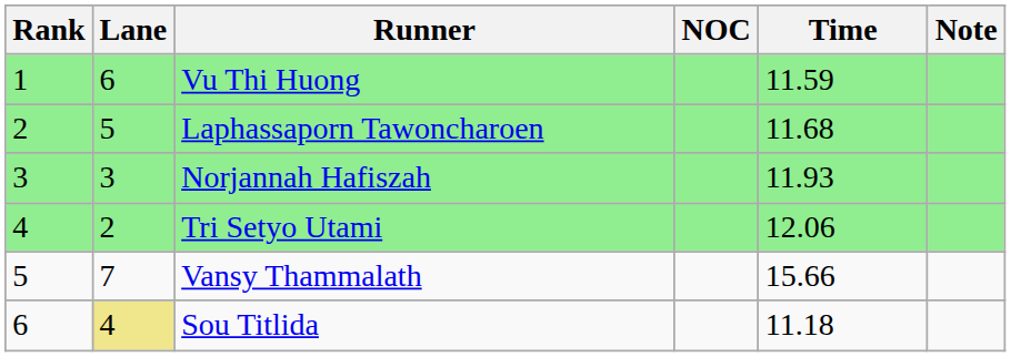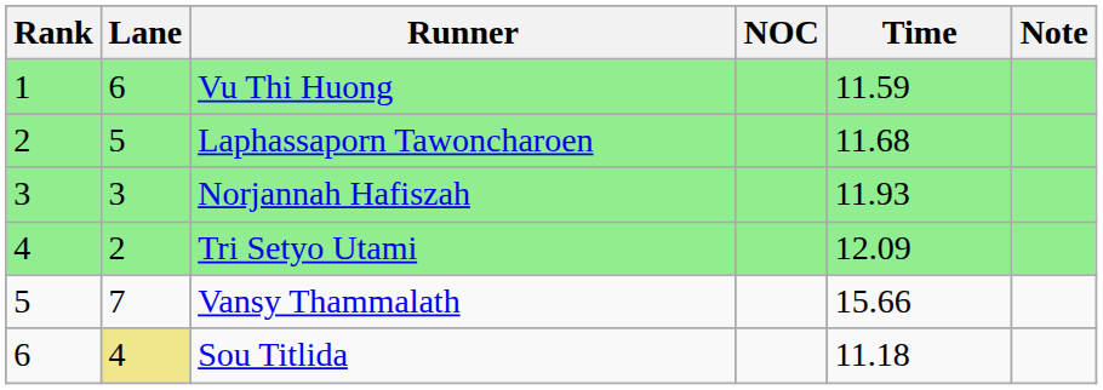Tri Setyo Utami | Time: 12.06 -> 12.09
